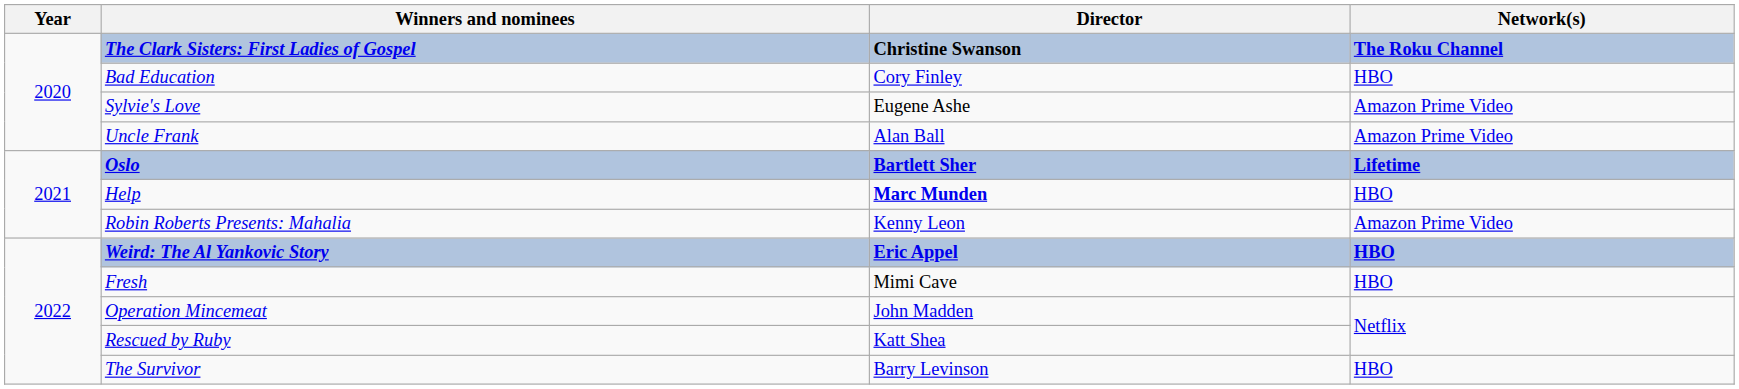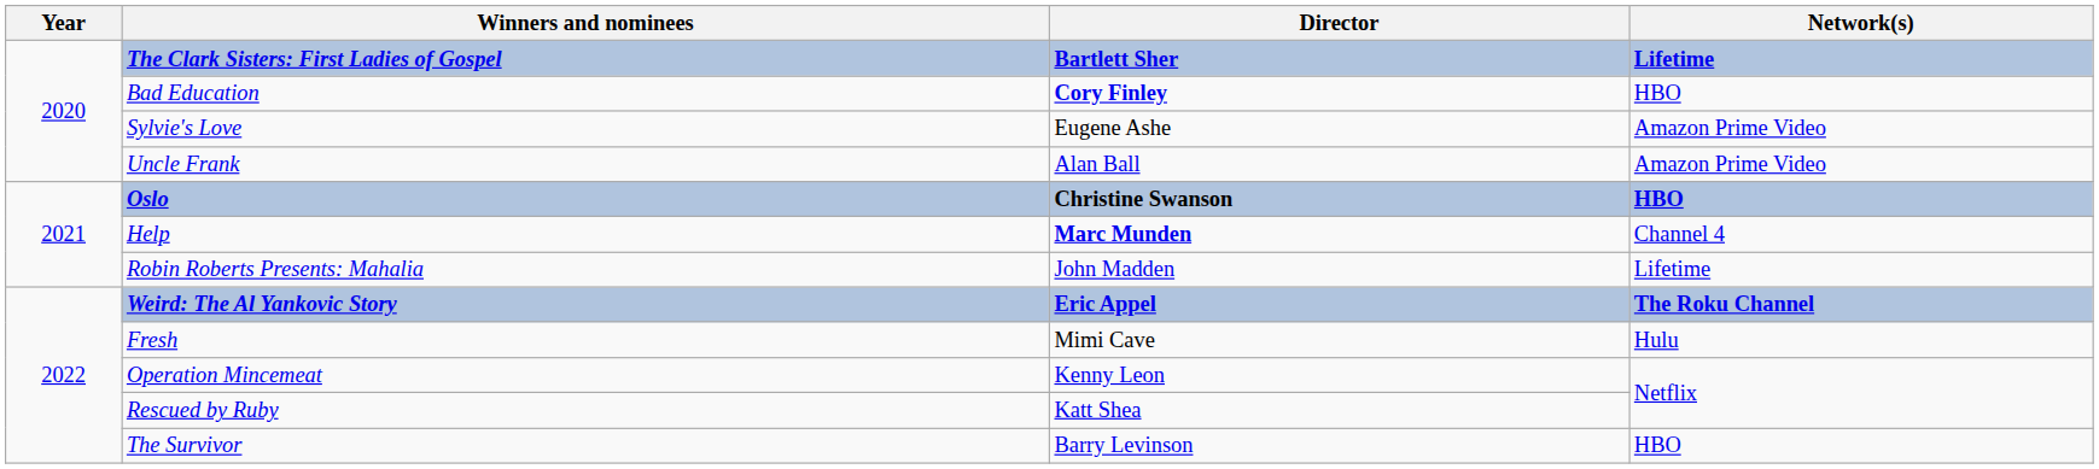The Clark Sisters: First Ladies of Gospel | Director: Christine Swanson -> Bartlett Sher
The Clark Sisters: First Ladies of Gospel | Network(s): The Roku Channel -> Lifetime
Bad Education | Director: normal -> bold
Oslo | Director: Bartlett Sher -> Christine Swanson
Oslo | Network(s): Lifetime -> HBO
Help | Network(s): HBO -> Channel 4
Robin Roberts Presents: Mahalia | Director: Kenny Leon -> John Madden
Robin Roberts Presents: Mahalia | Network(s): Amazon Prime Video -> Lifetime
Weird: The Al Yankovic Story | Network(s): HBO -> The Roku Channel
Fresh | Network(s): HBO -> Hulu
Operation Mincemeat | Director: John Madden -> Kenny Leon
